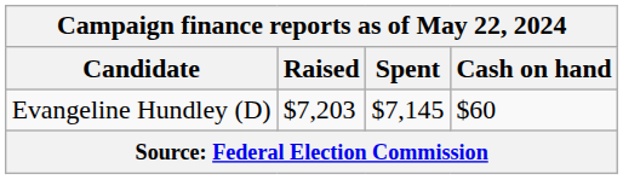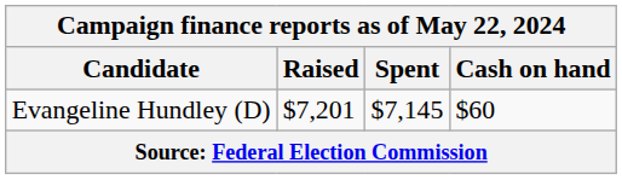Evangeline Hundley (D) | Raised: $7,203 -> $7,201
